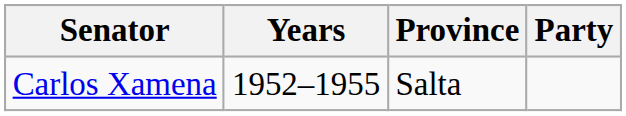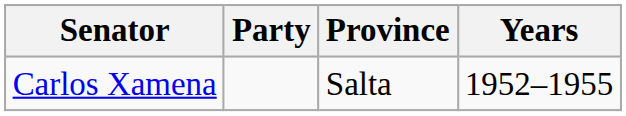columns swapped: Years <-> Party
